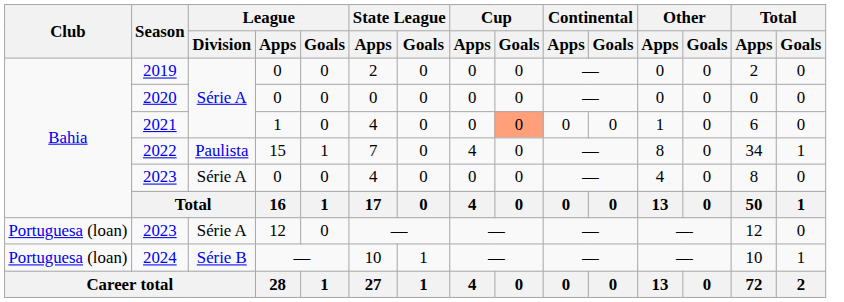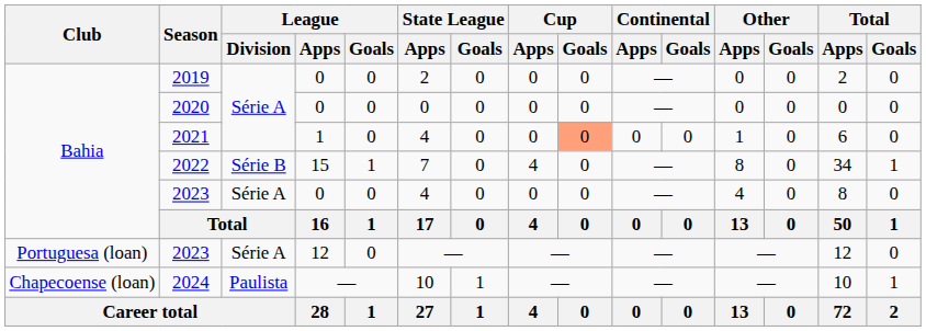2022 | League / Division: Paulista -> Série B
2024 | Club: Portuguesa (loan) -> Chapecoense (loan)
2024 | League / Division: Série B -> Paulista
